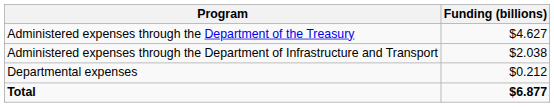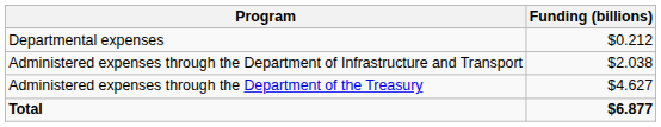rows swapped: Administered expenses through the Department of the Treasury <-> Departmental expenses
